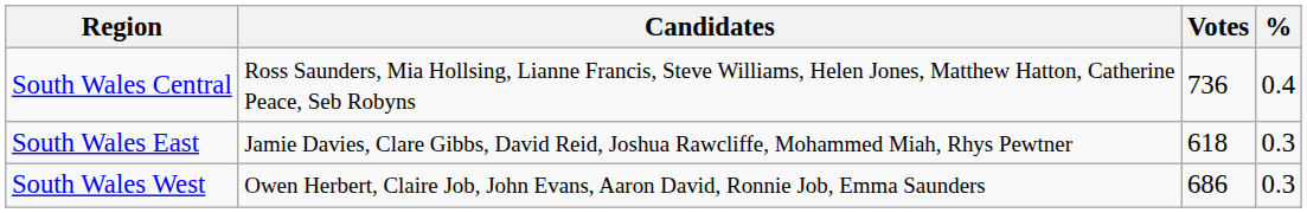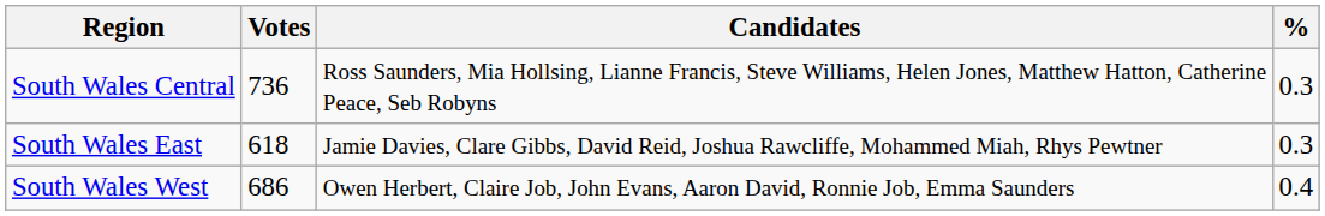columns swapped: Candidates <-> Votes
South Wales Central | %: 0.4 -> 0.3
South Wales West | %: 0.3 -> 0.4
